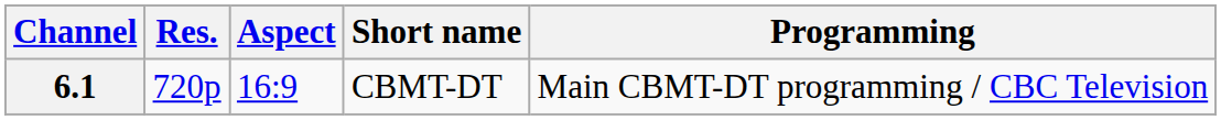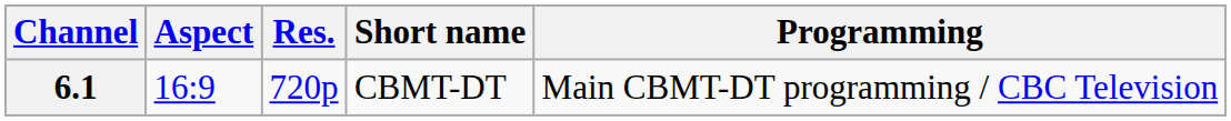columns swapped: Res. <-> Aspect
